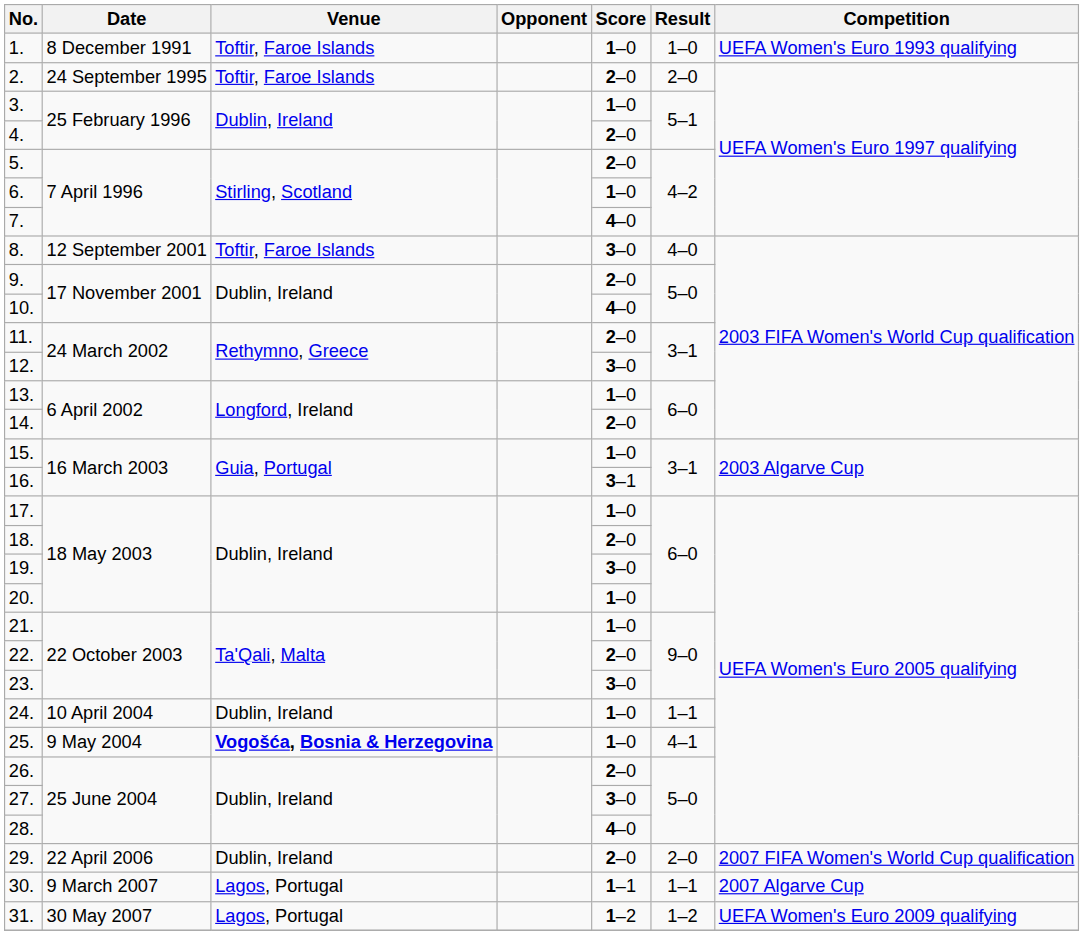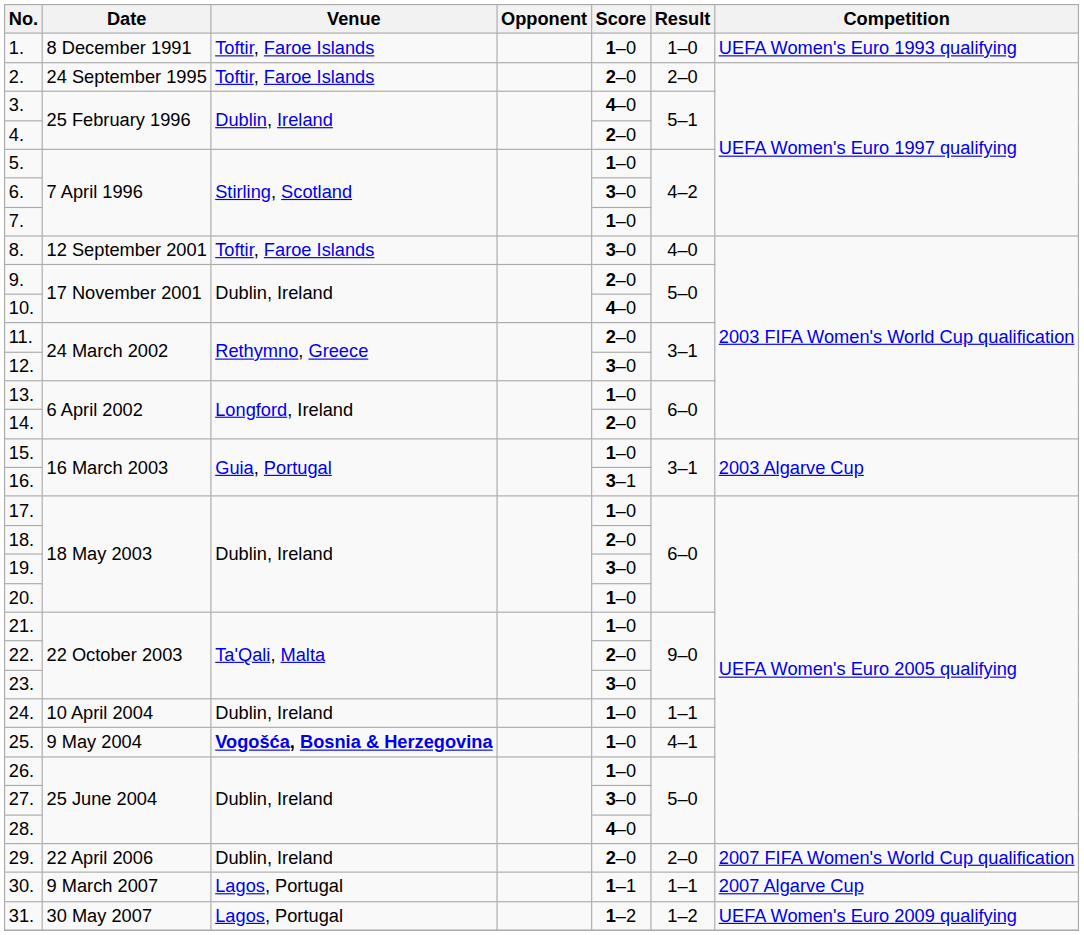3. | Score: 1–0 -> 4–0
5. | Score: 2–0 -> 1–0
6. | Score: 1–0 -> 3–0
7. | Score: 4–0 -> 1–0
26. | Score: 2–0 -> 1–0
